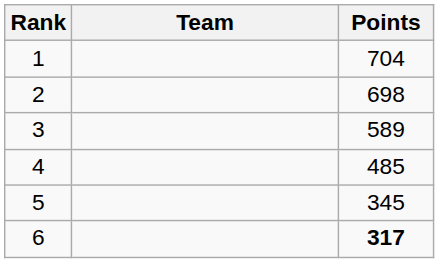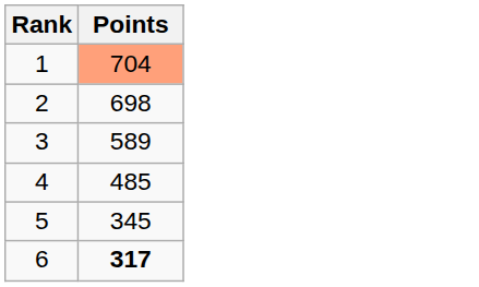- column: Team
1 | Points: no background -> lightsalmon background
